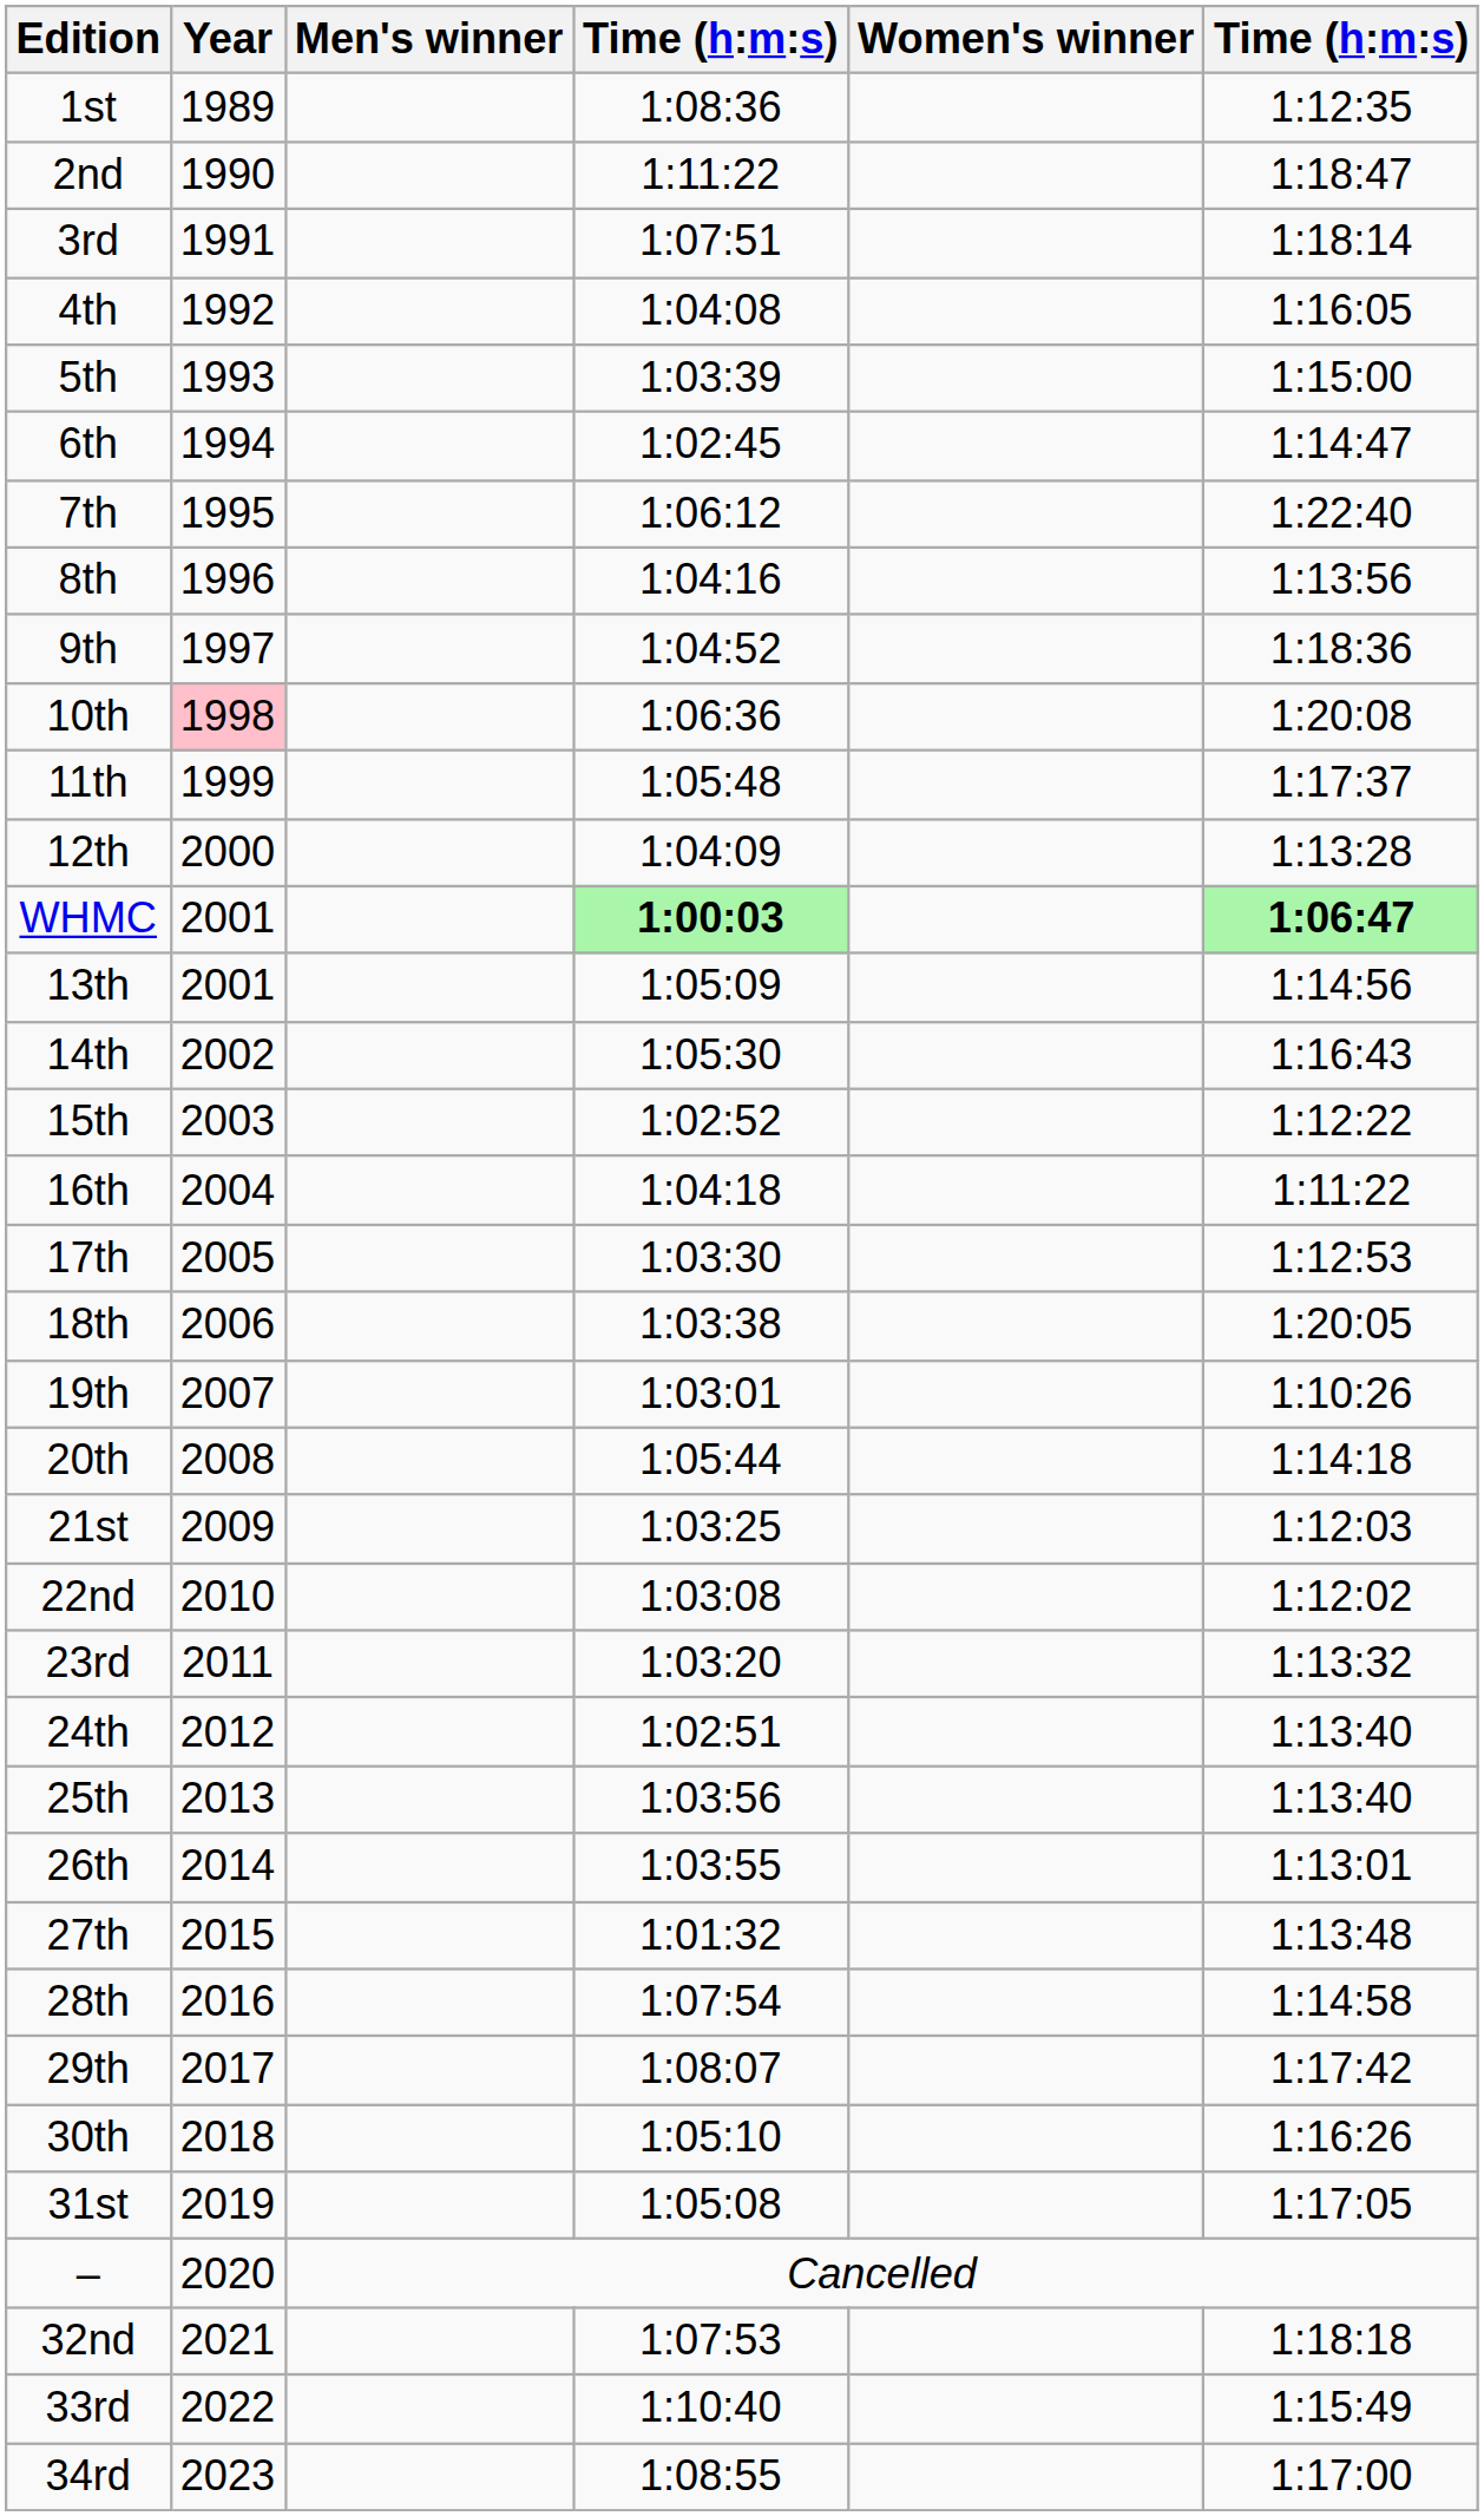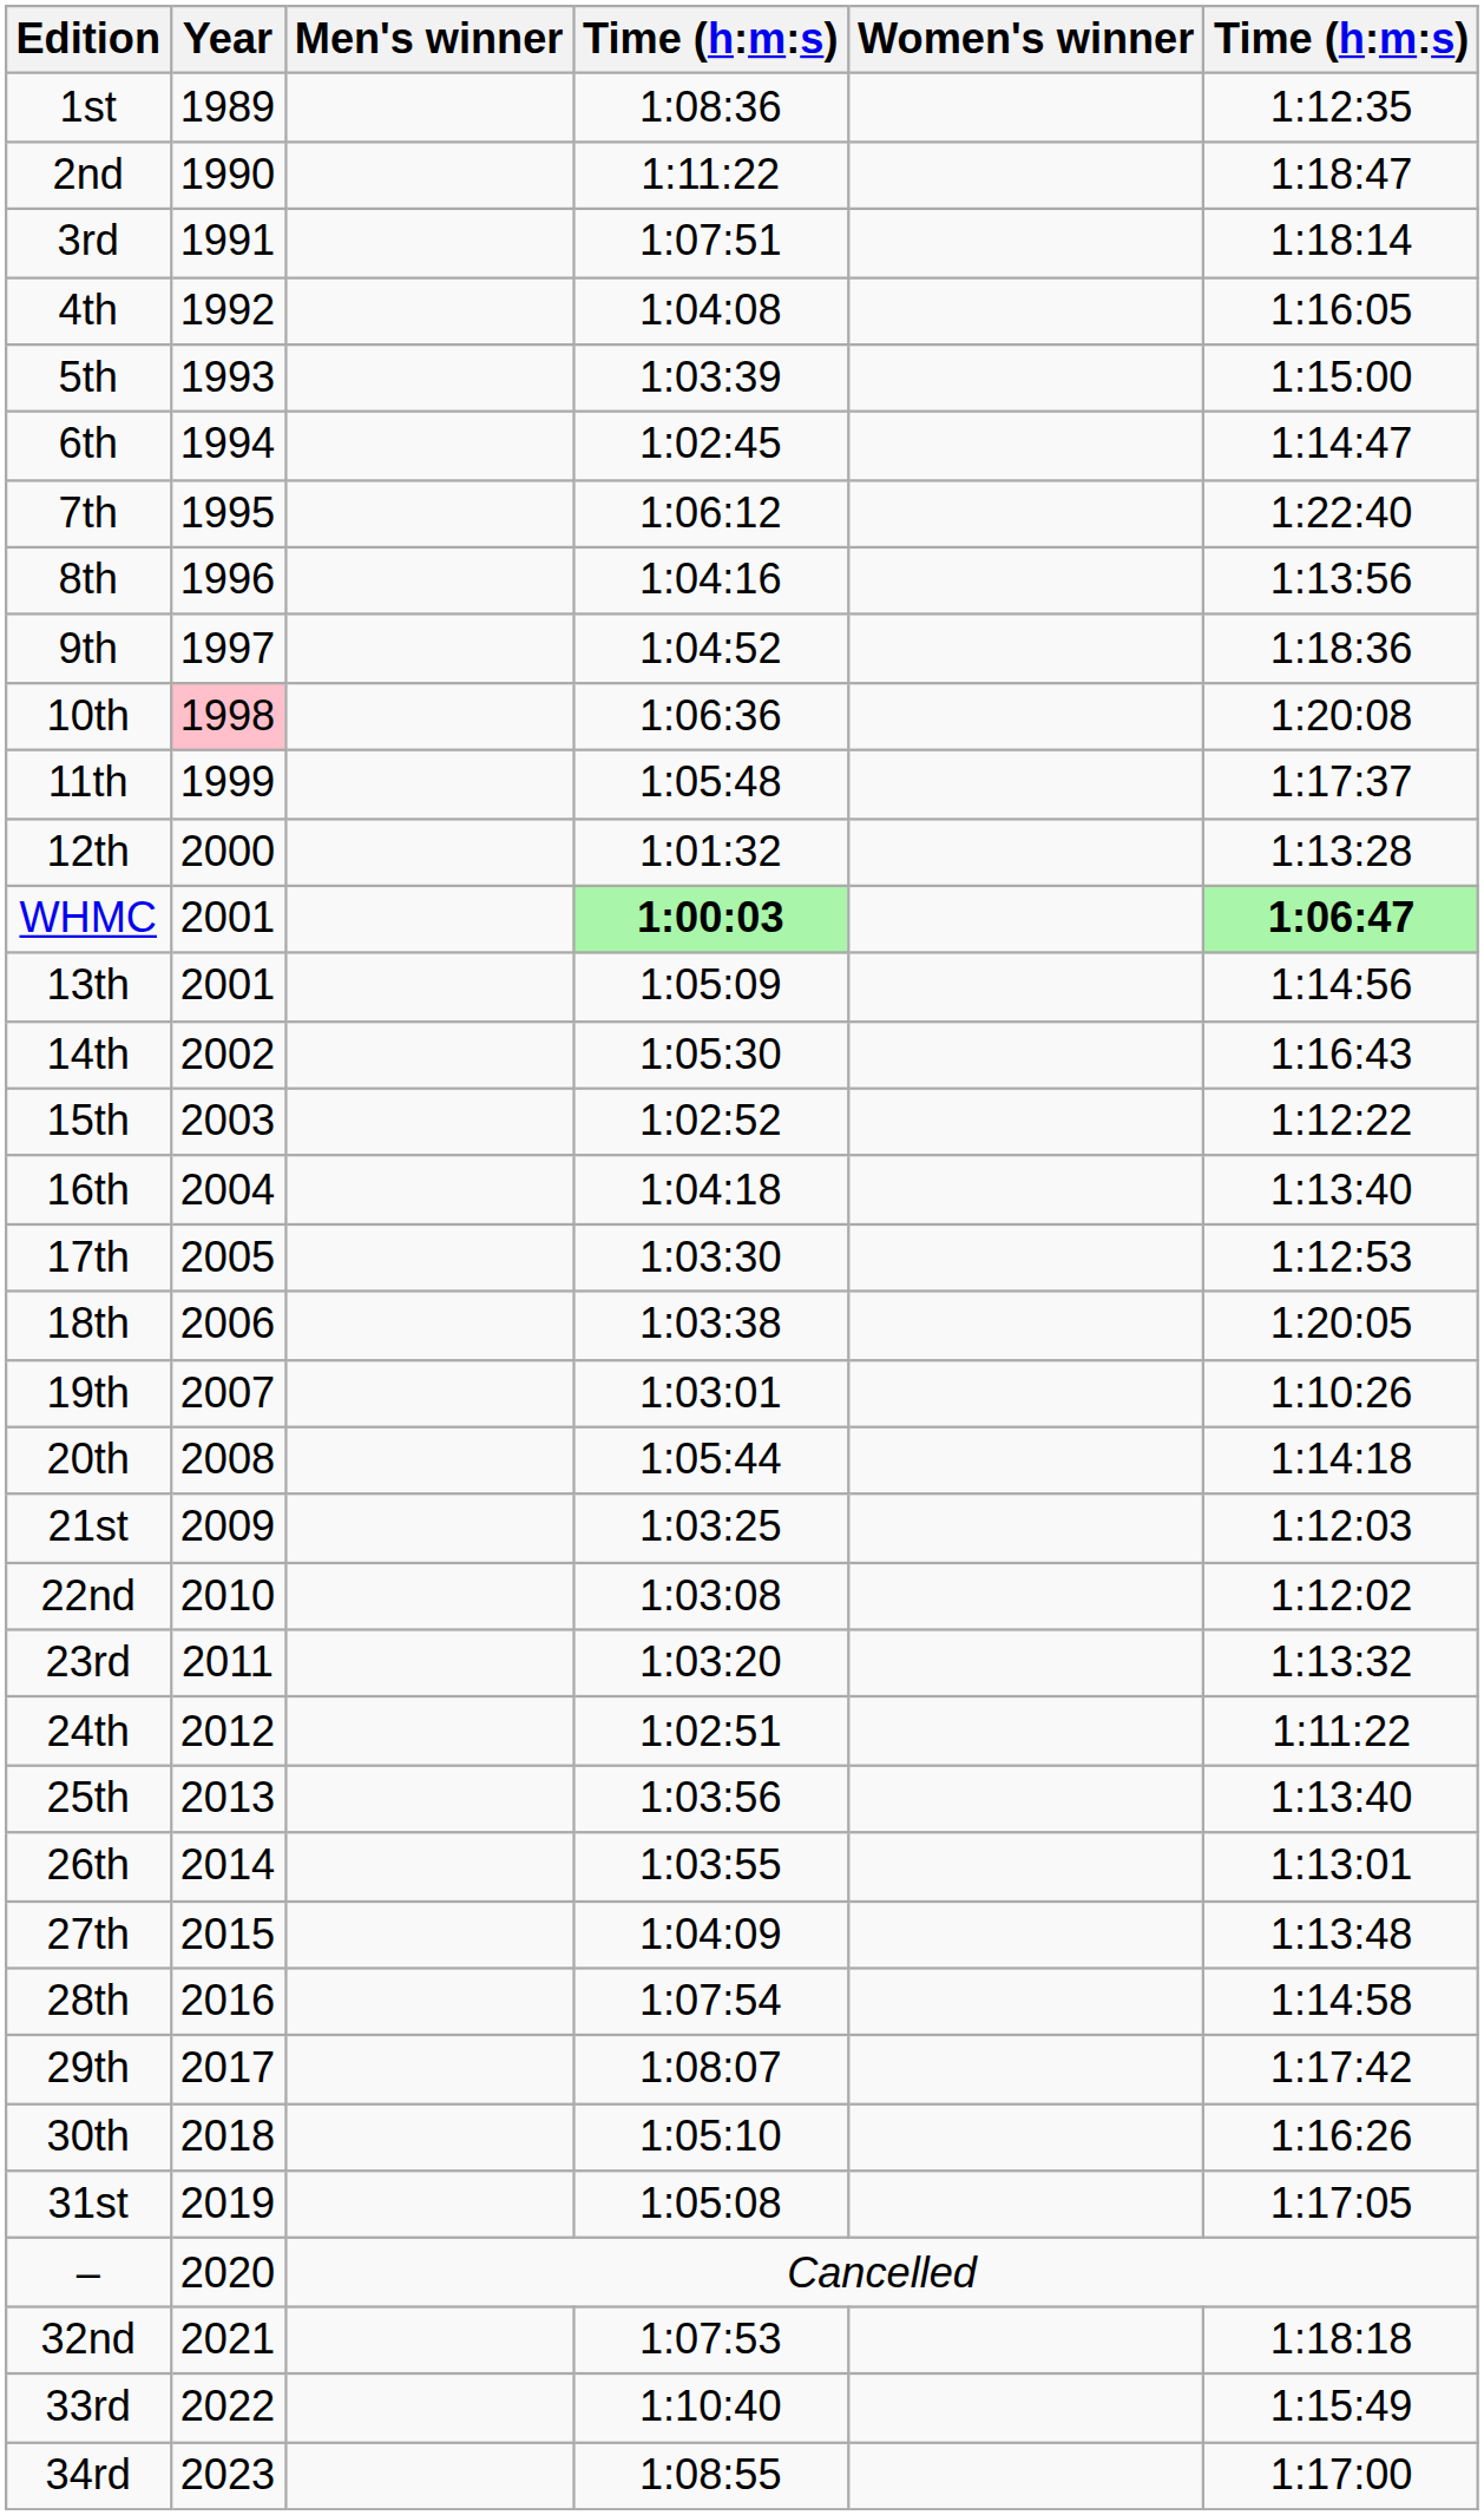12th | column 4: 1:04:09 -> 1:01:32
16th | column 6: 1:11:22 -> 1:13:40
24th | column 6: 1:13:40 -> 1:11:22
27th | column 4: 1:01:32 -> 1:04:09
